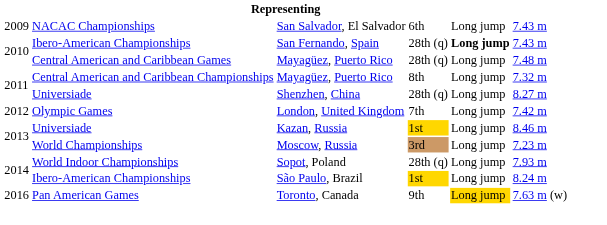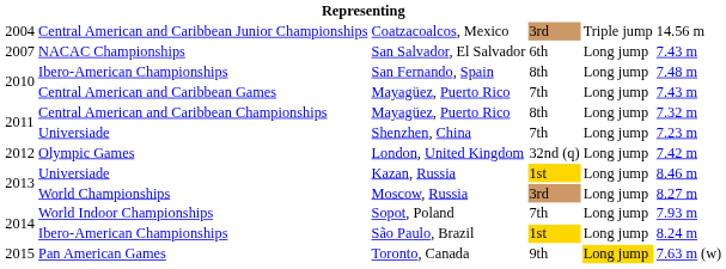+ row: 2004 | Central American and Caribbean Junior Championships | Coatzacoalcos, Mexico | 3rd | Triple jump | 14.56 m
San Salvador, El Salvador | column 1: 2009 -> 2007
San Fernando, Spain | column 4: 28th (q) -> 8th
San Fernando, Spain | column 5: bold -> normal
San Fernando, Spain | column 6: 7.43 m -> 7.48 m
Central American and Caribbean Games / Mayagüez, Puerto Rico | column 4: 28th (q) -> 7th
Central American and Caribbean Games / Mayagüez, Puerto Rico | column 6: 7.48 m -> 7.43 m
Shenzhen, China | column 4: 28th (q) -> 7th
Shenzhen, China | column 6: 8.27 m -> 7.23 m
London, United Kingdom | column 4: 7th -> 32nd (q)
Moscow, Russia | column 6: 7.23 m -> 8.27 m
Sopot, Poland | column 4: 28th (q) -> 7th
Toronto, Canada | column 1: 2016 -> 2015
